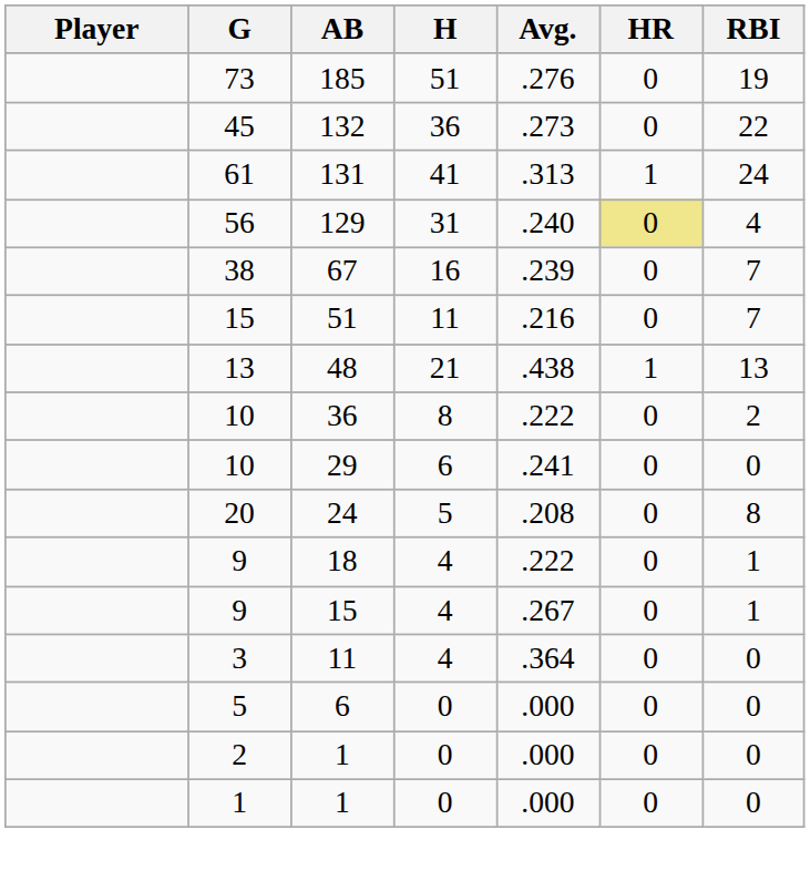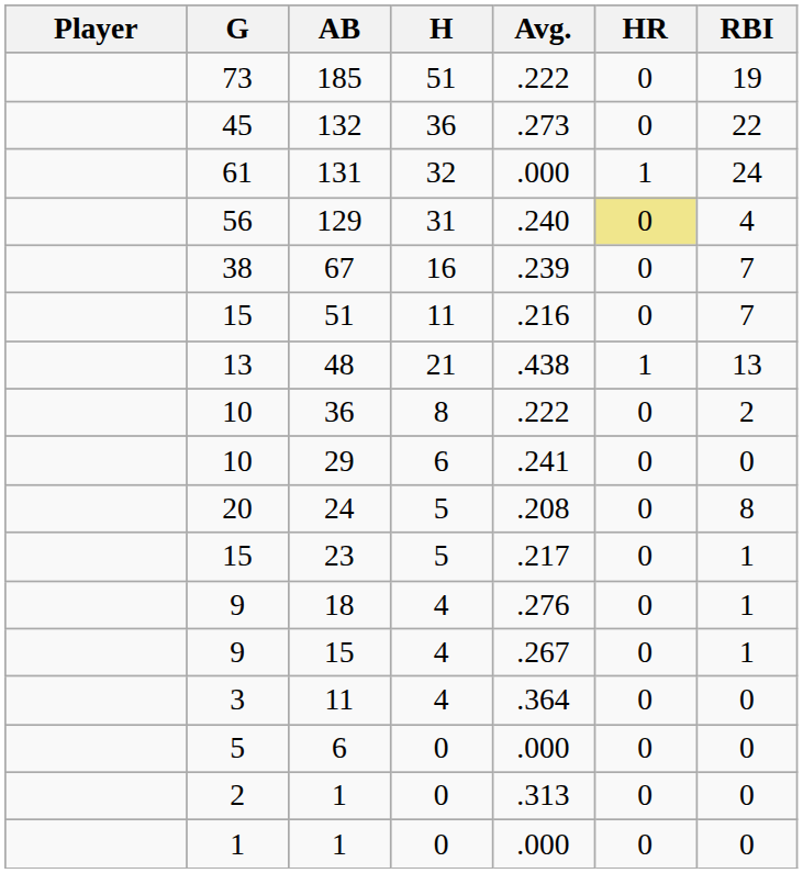185 | Avg.: .276 -> .222
131 | H: 41 -> 32
131 | Avg.: .313 -> .000
+ row: 15 | 23 | 5 | .217 | 0 | 1
18 | Avg.: .222 -> .276
2 / 1 | Avg.: .000 -> .313
